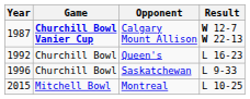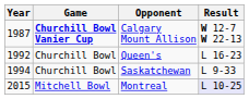Saskatchewan | Year: 1996 -> 1994
Montreal | Result: no background -> lavender background
